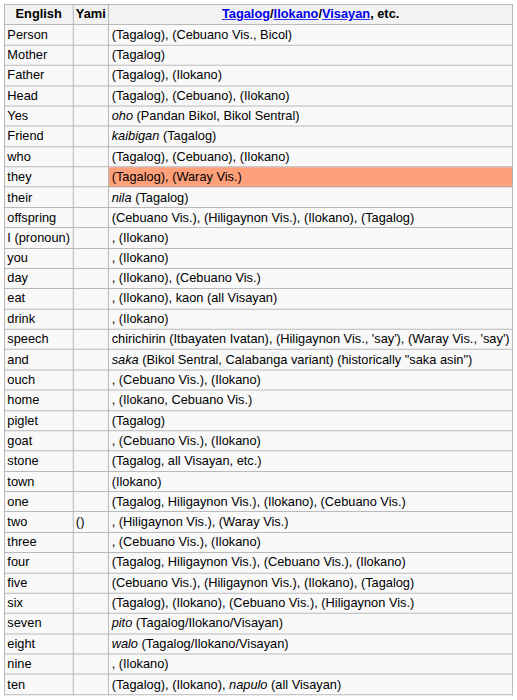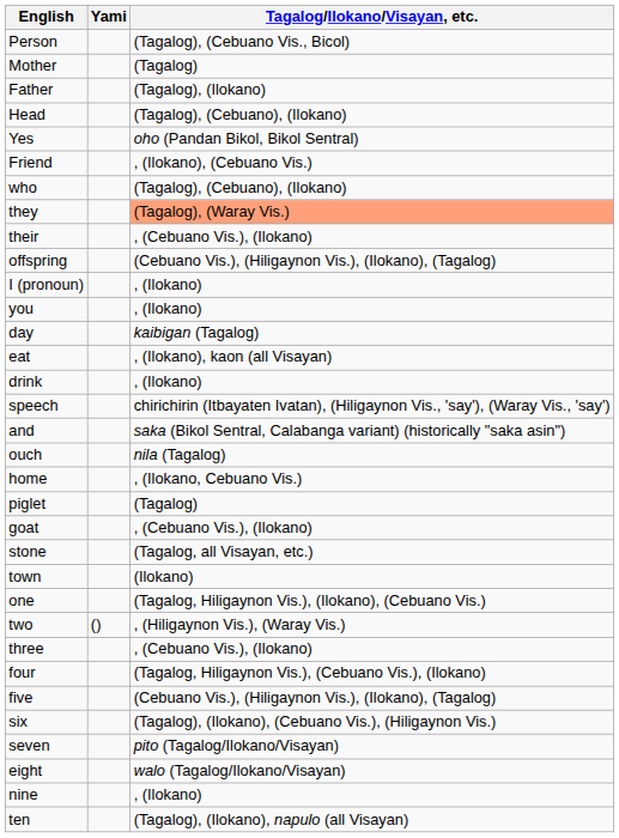Friend | Tagalog/Ilokano/Visayan, etc.: kaibigan (Tagalog) -> , (Ilokano), (Cebuano Vis.)
their | Tagalog/Ilokano/Visayan, etc.: nila (Tagalog) -> , (Cebuano Vis.), (Ilokano)
day | Tagalog/Ilokano/Visayan, etc.: , (Ilokano), (Cebuano Vis.) -> kaibigan (Tagalog)
ouch | Tagalog/Ilokano/Visayan, etc.: , (Cebuano Vis.), (Ilokano) -> nila (Tagalog)
